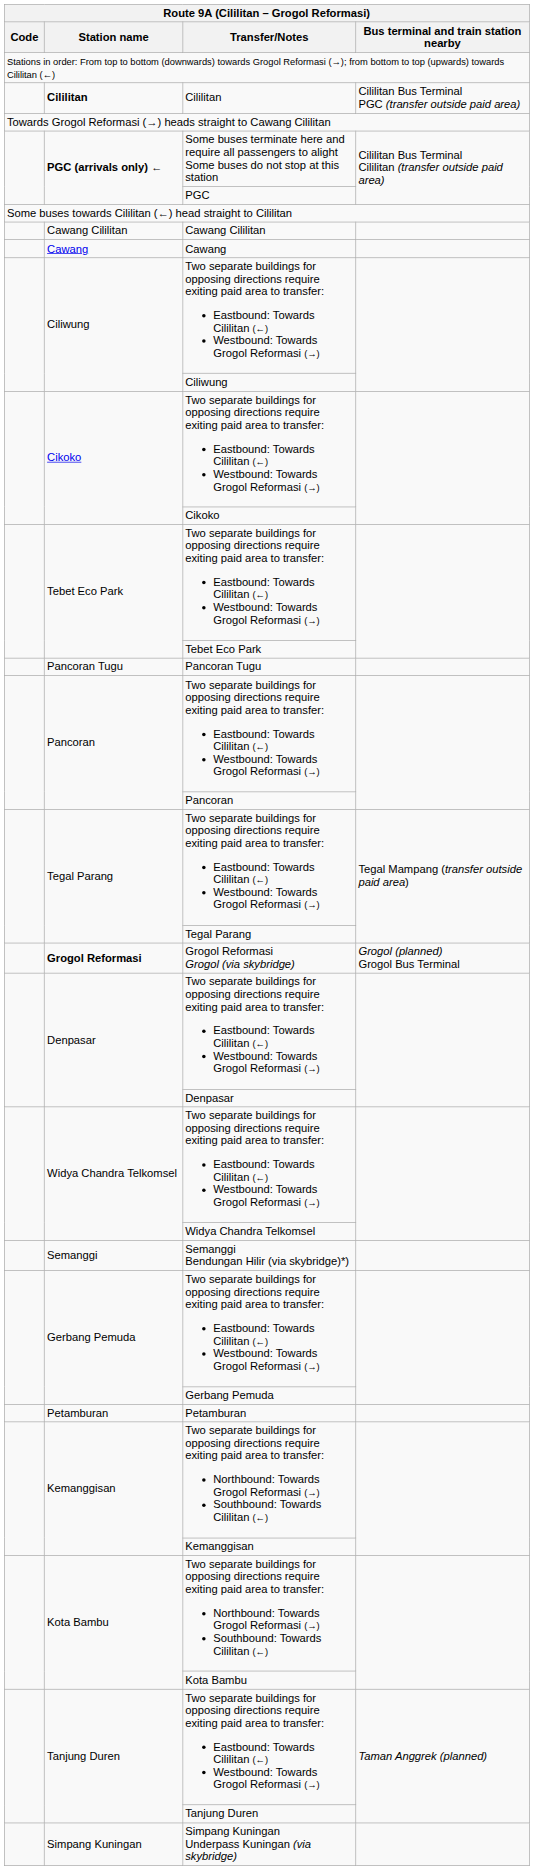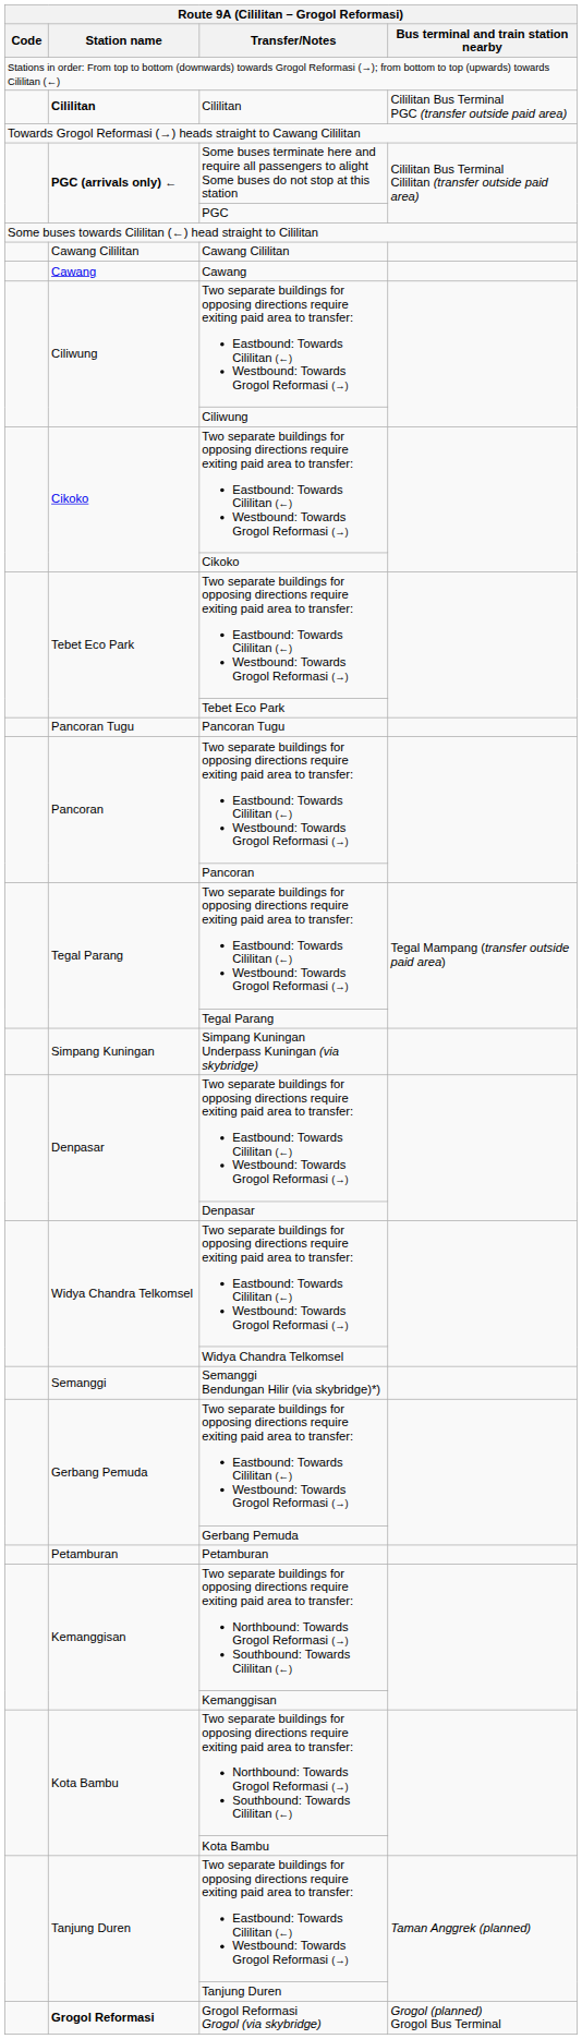rows swapped: Simpang Kuningan Underpass Kuningan (via skybridge) <-> Grogol Reformasi Grogol (via skybridge)
